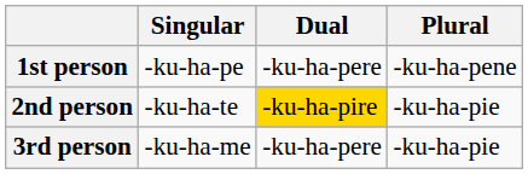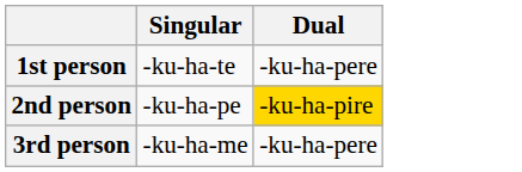- column: Plural | -ku-ha-pene | -ku-ha-pie | -ku-ha-pie
1st person | Singular: -ku-ha-pe -> -ku-ha-te
2nd person | Singular: -ku-ha-te -> -ku-ha-pe
